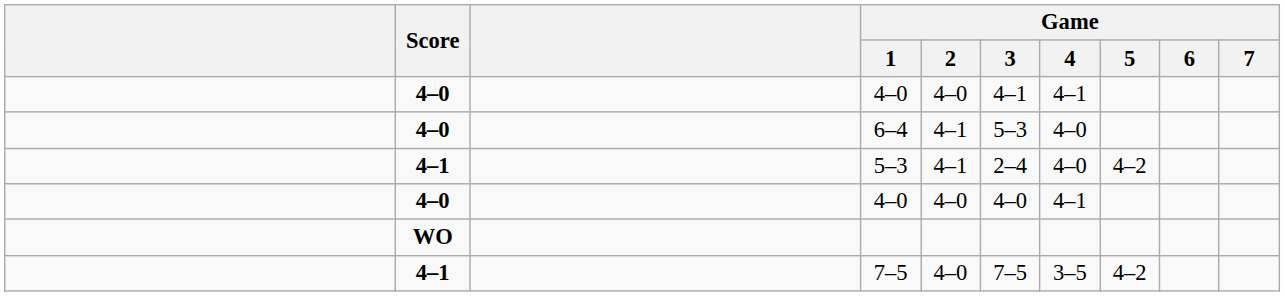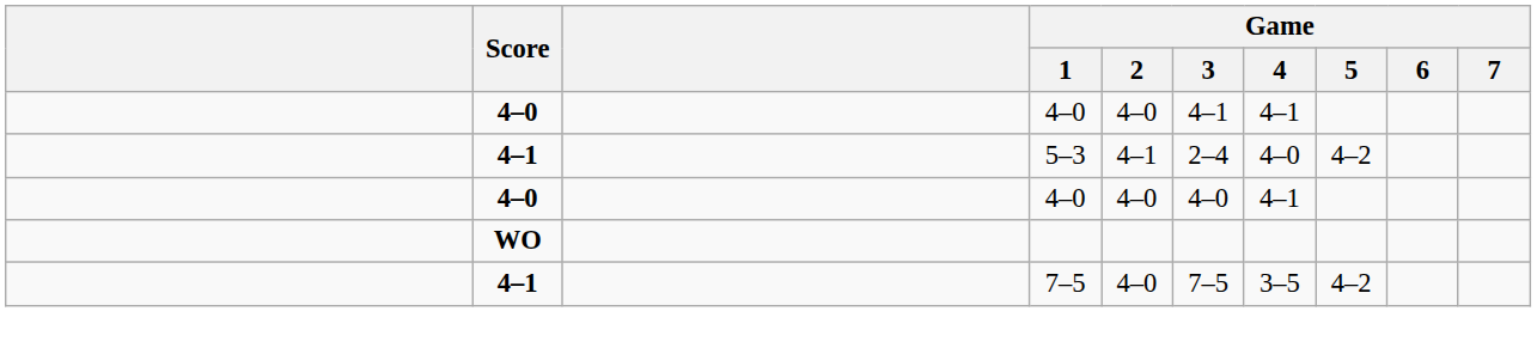- row: 4–0 | 6–4 | 4–1 | 5–3 | 4–0
